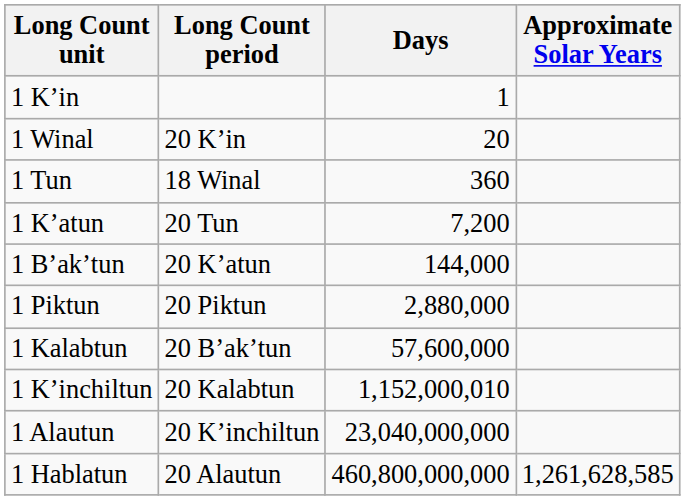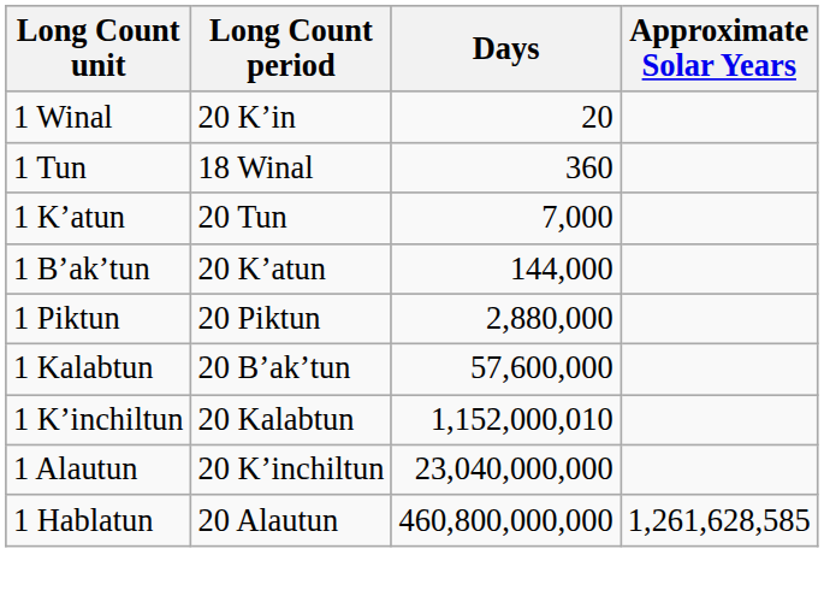- row: 1 Kʼin | 1
1 Kʼatun | Days: 7,200 -> 7,000
